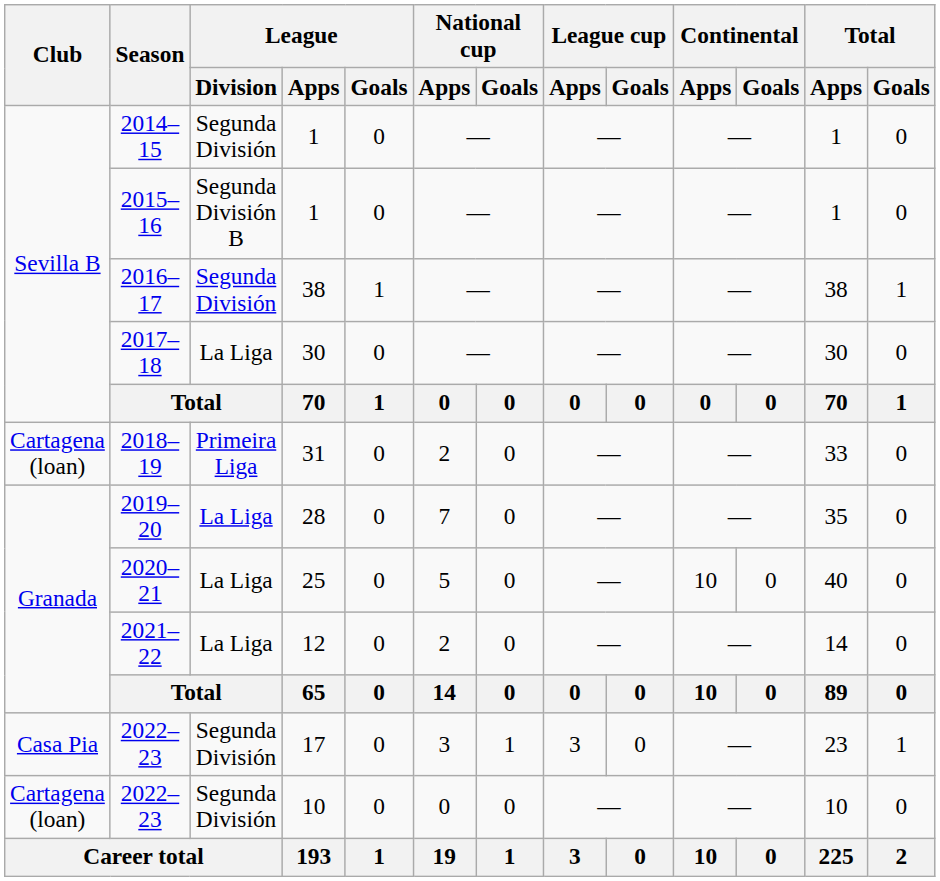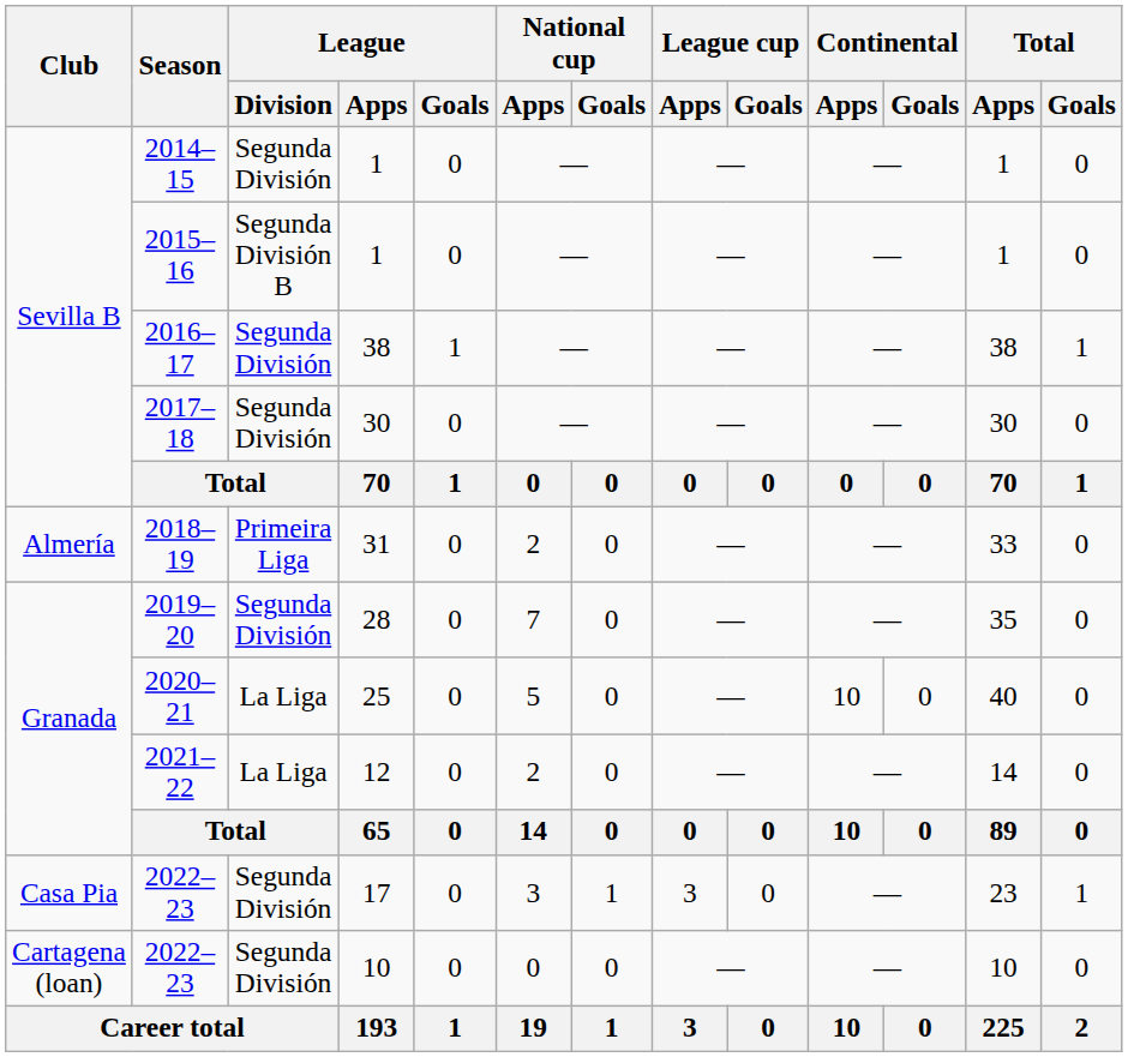2017–18 | League / Division: La Liga -> Segunda División
2018–19 | Club: Cartagena (loan) -> Almería
2019–20 | League / Division: La Liga -> Segunda División
